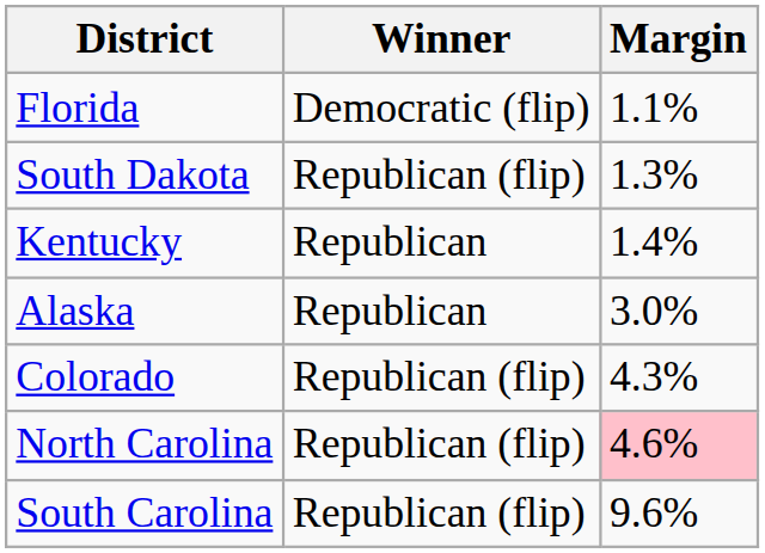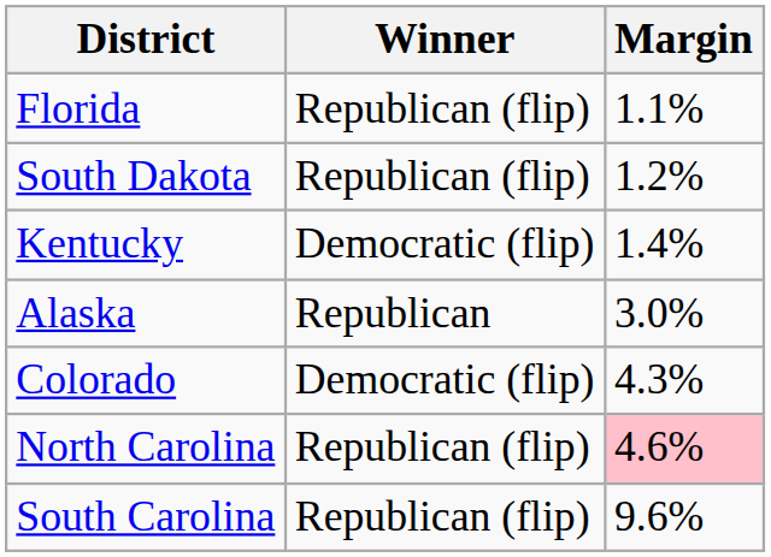Florida | Winner: Democratic (flip) -> Republican (flip)
South Dakota | Margin: 1.3% -> 1.2%
Kentucky | Winner: Republican -> Democratic (flip)
Colorado | Winner: Republican (flip) -> Democratic (flip)
